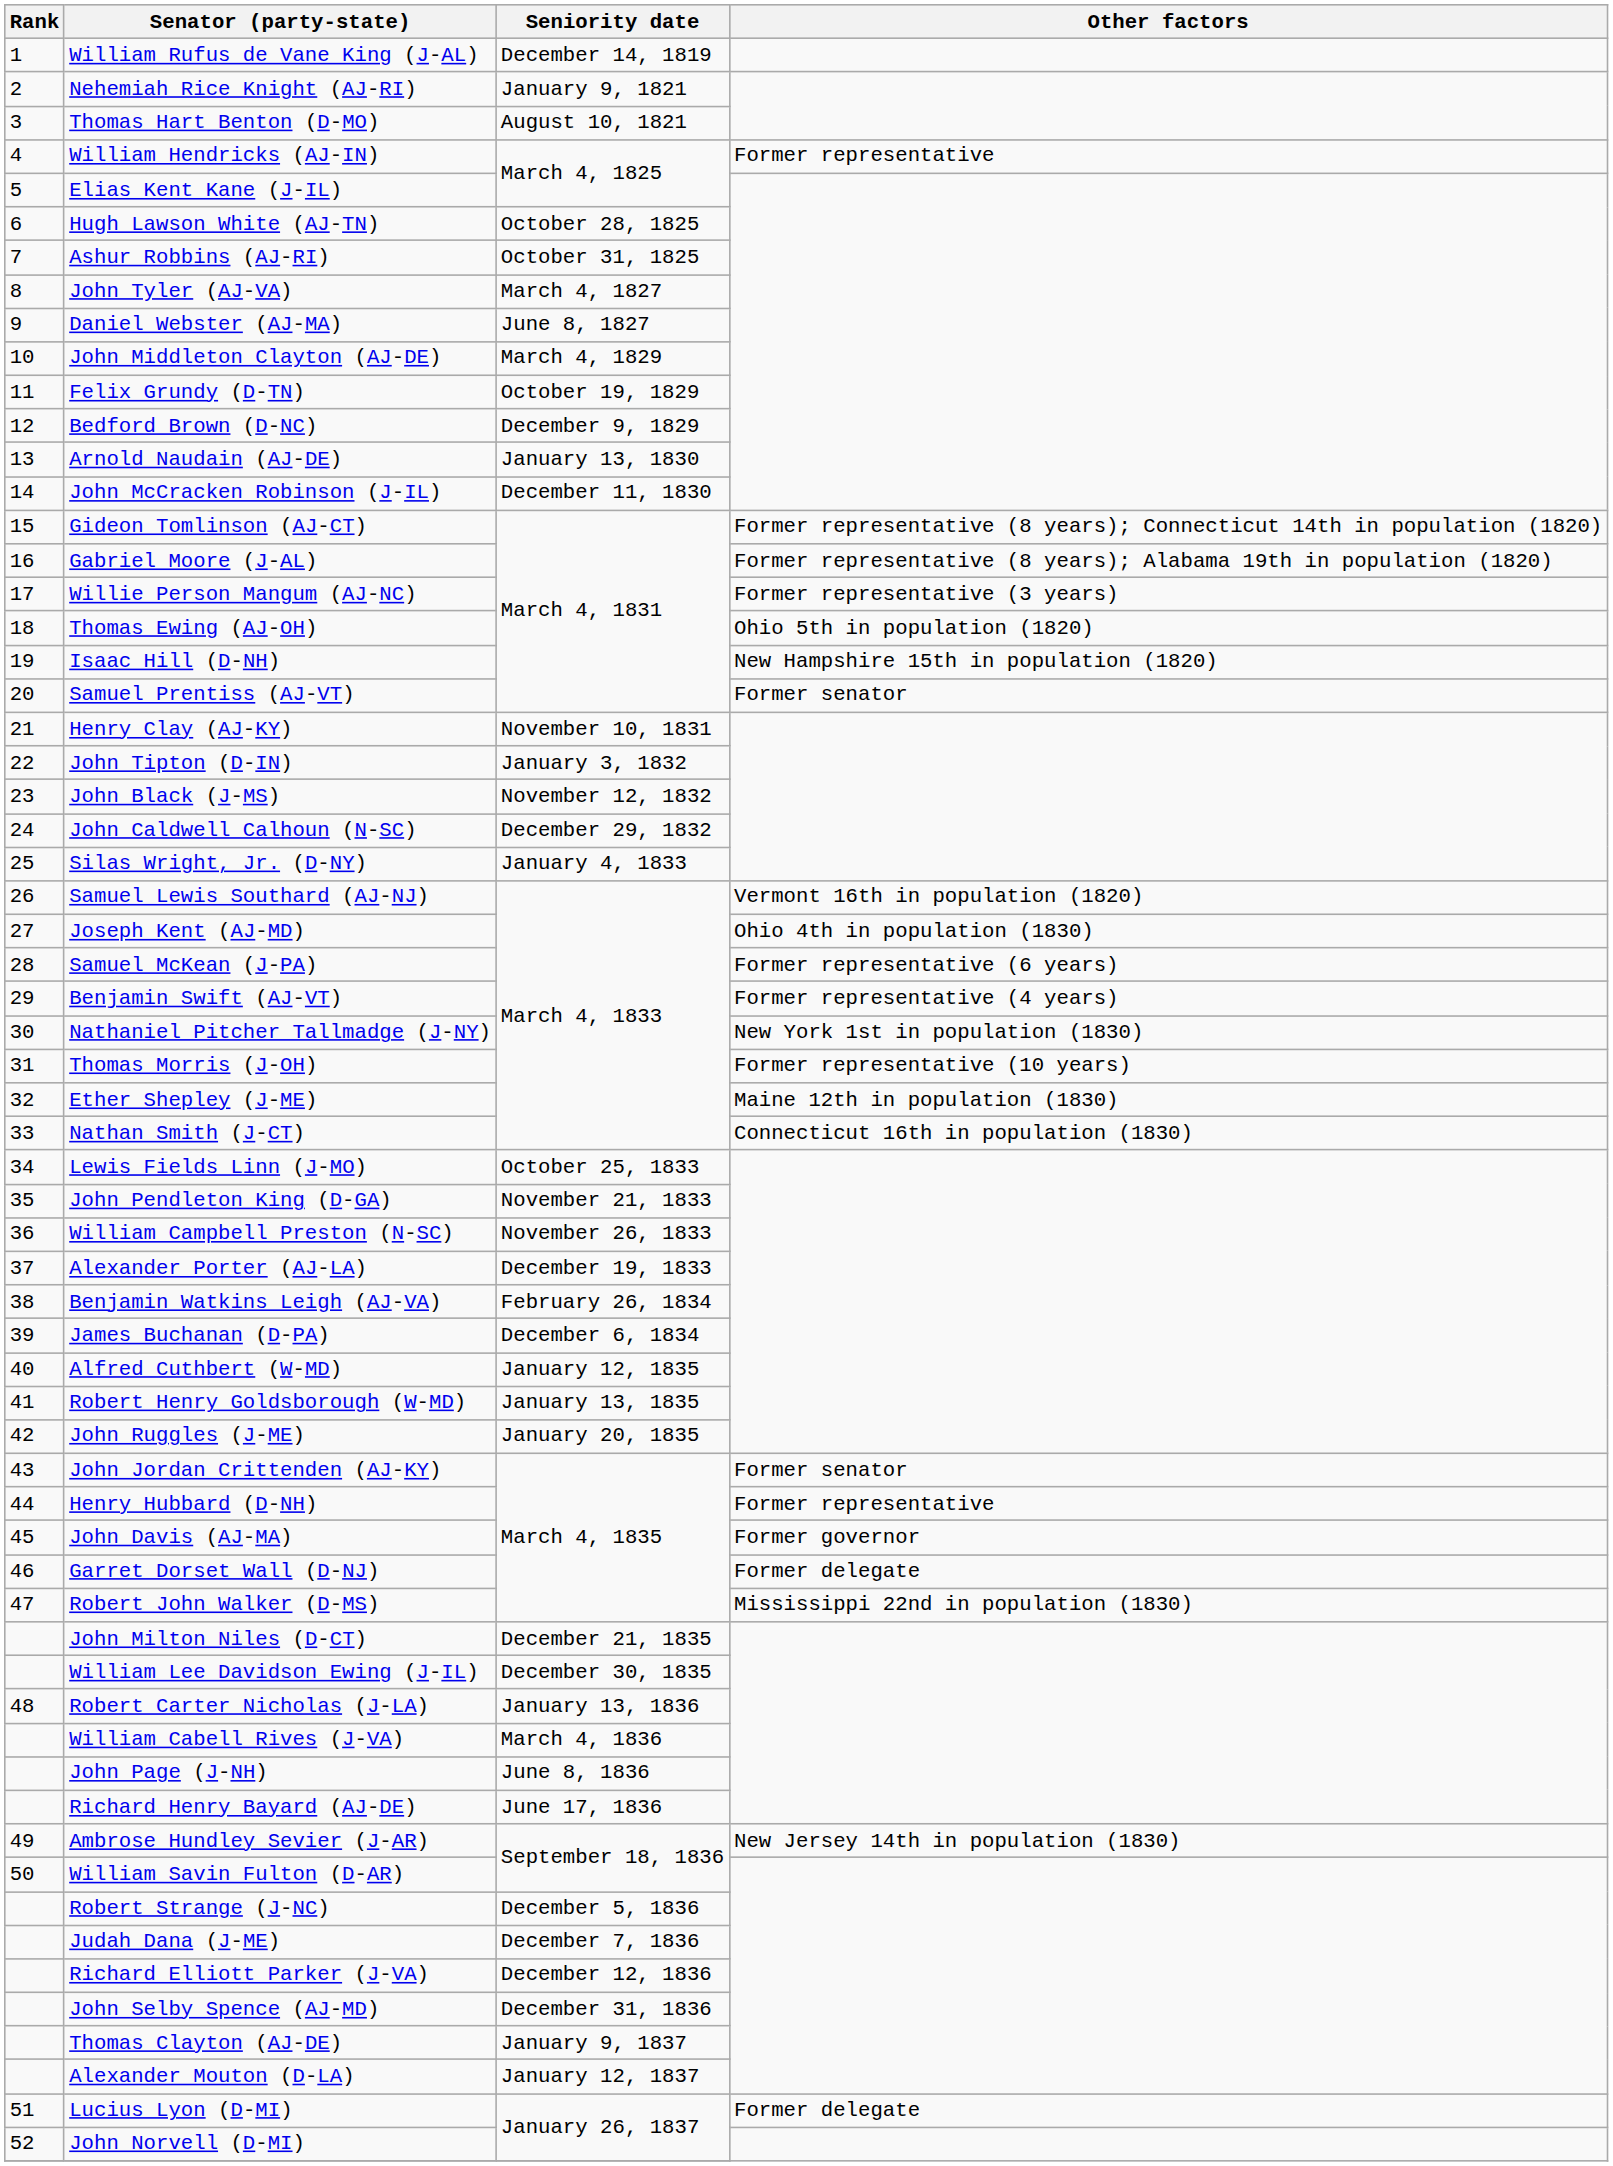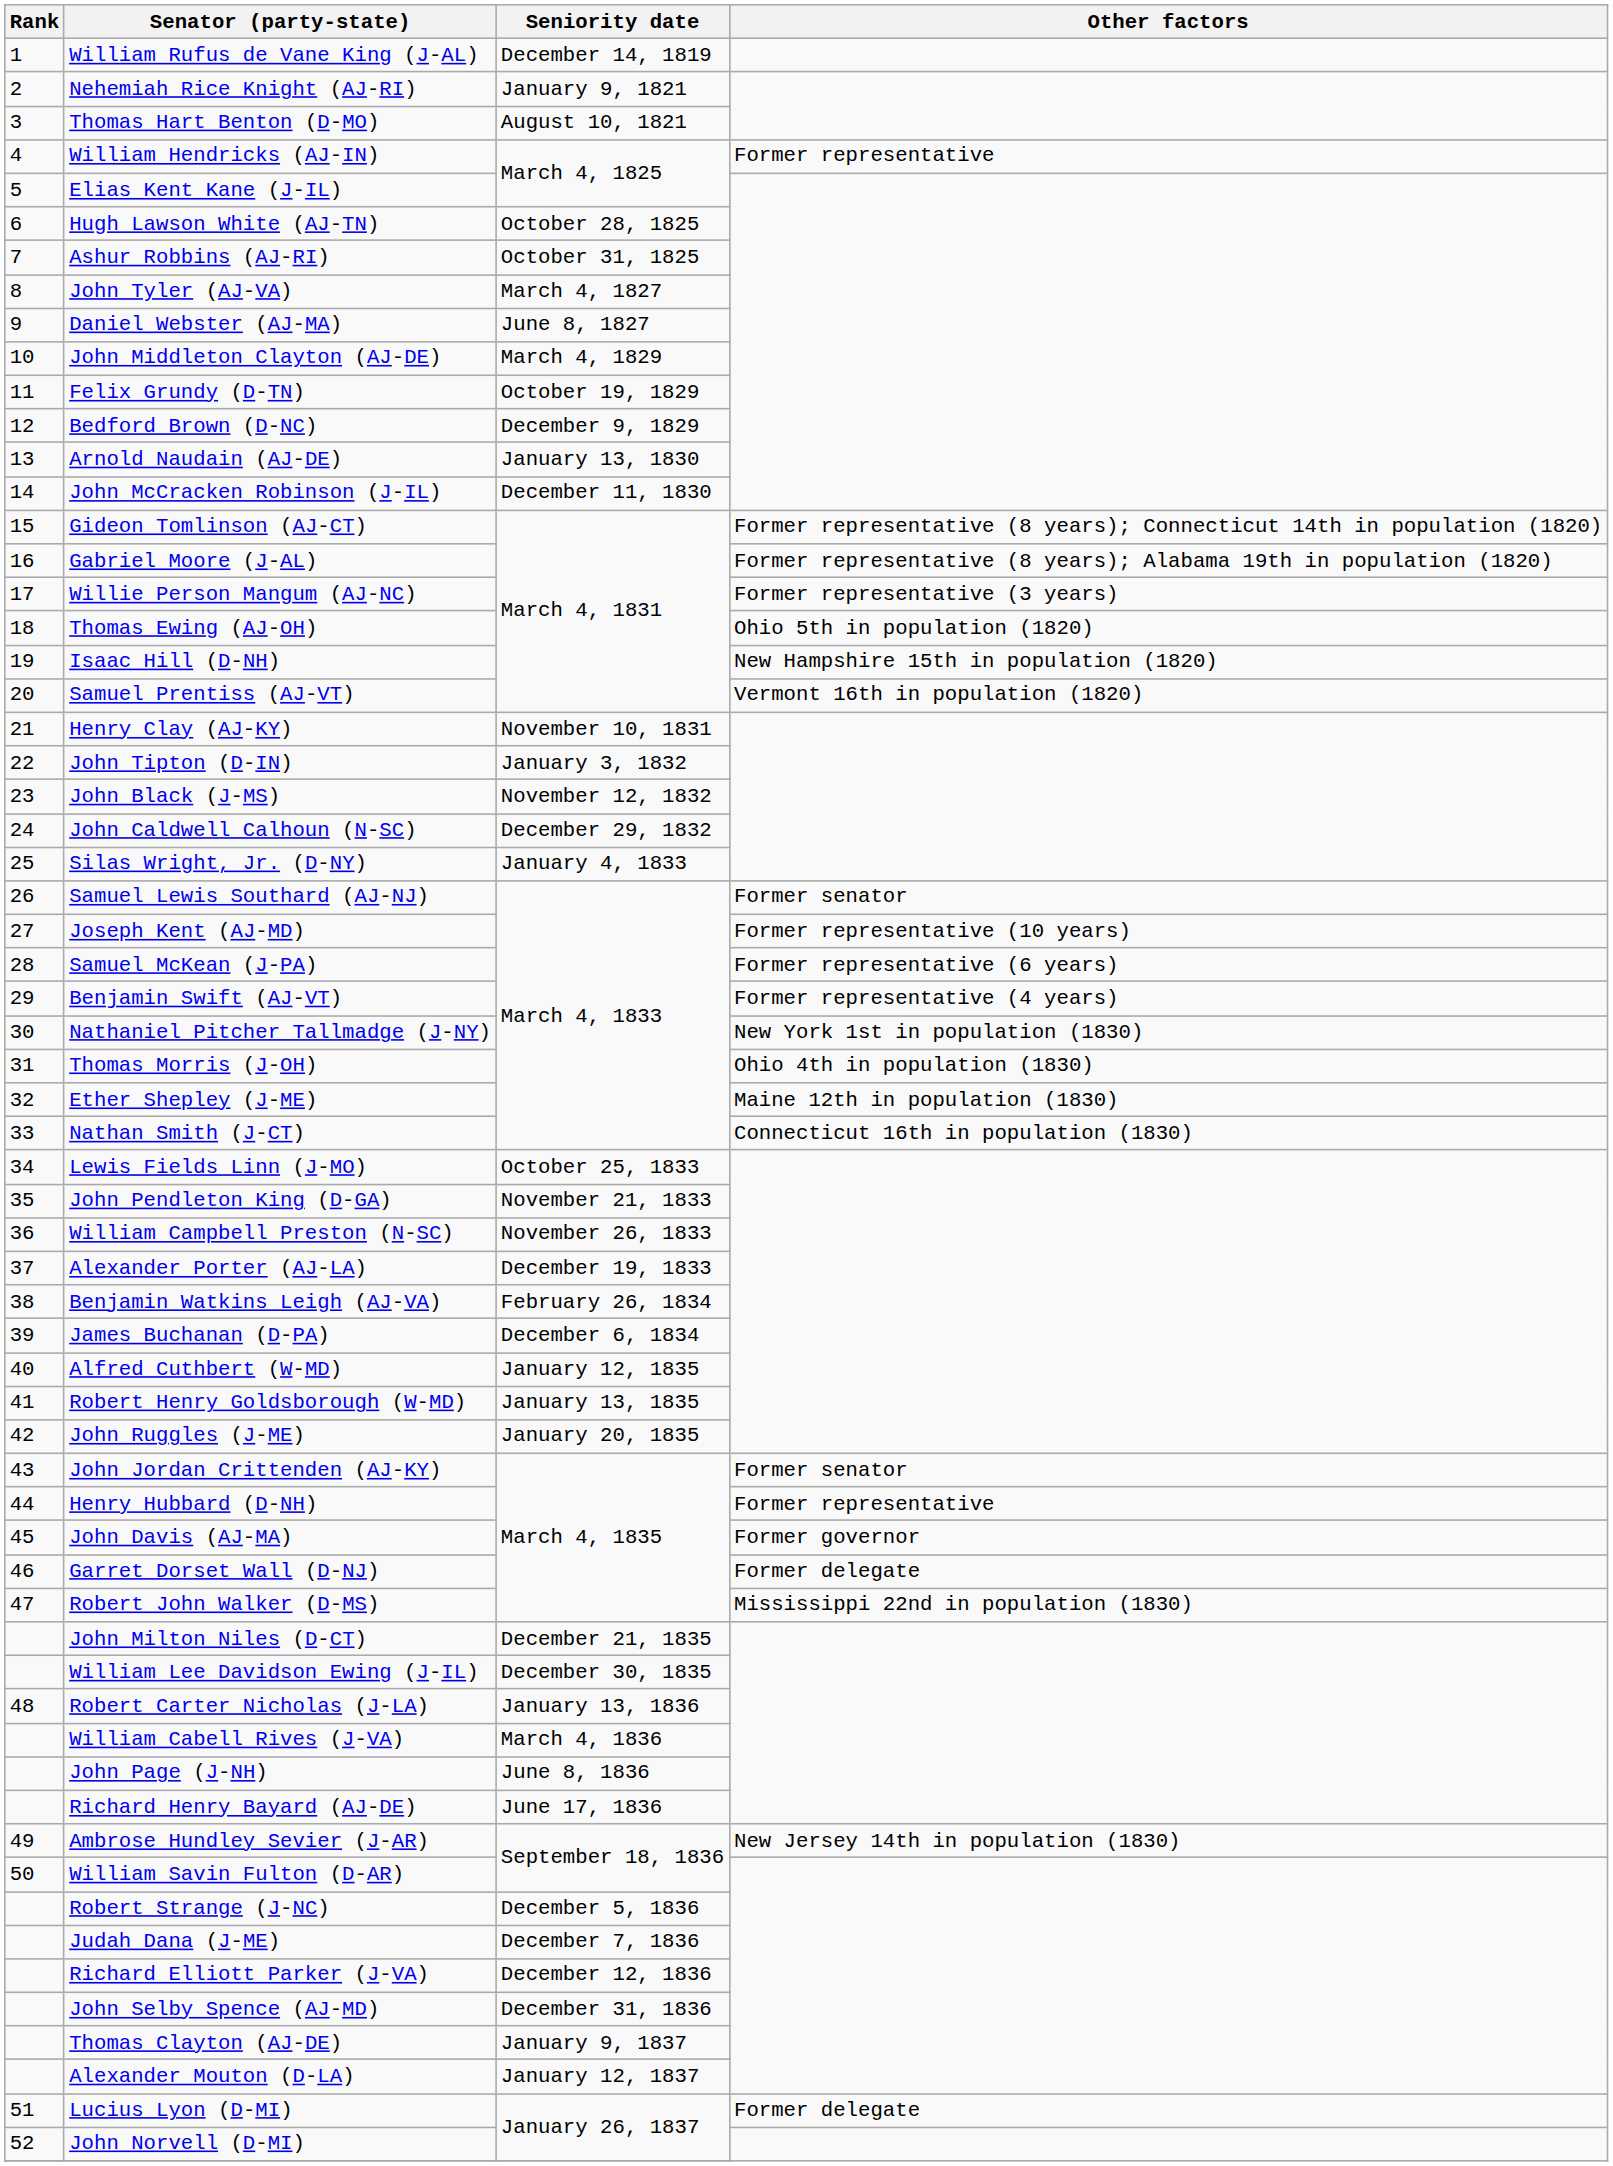Samuel Prentiss (AJ-VT) | Other factors: Former senator -> Vermont 16th in population (1820)
Samuel Lewis Southard (AJ-NJ) | Other factors: Vermont 16th in population (1820) -> Former senator
Joseph Kent (AJ-MD) | Other factors: Ohio 4th in population (1830) -> Former representative (10 years)
Thomas Morris (J-OH) | Other factors: Former representative (10 years) -> Ohio 4th in population (1830)
